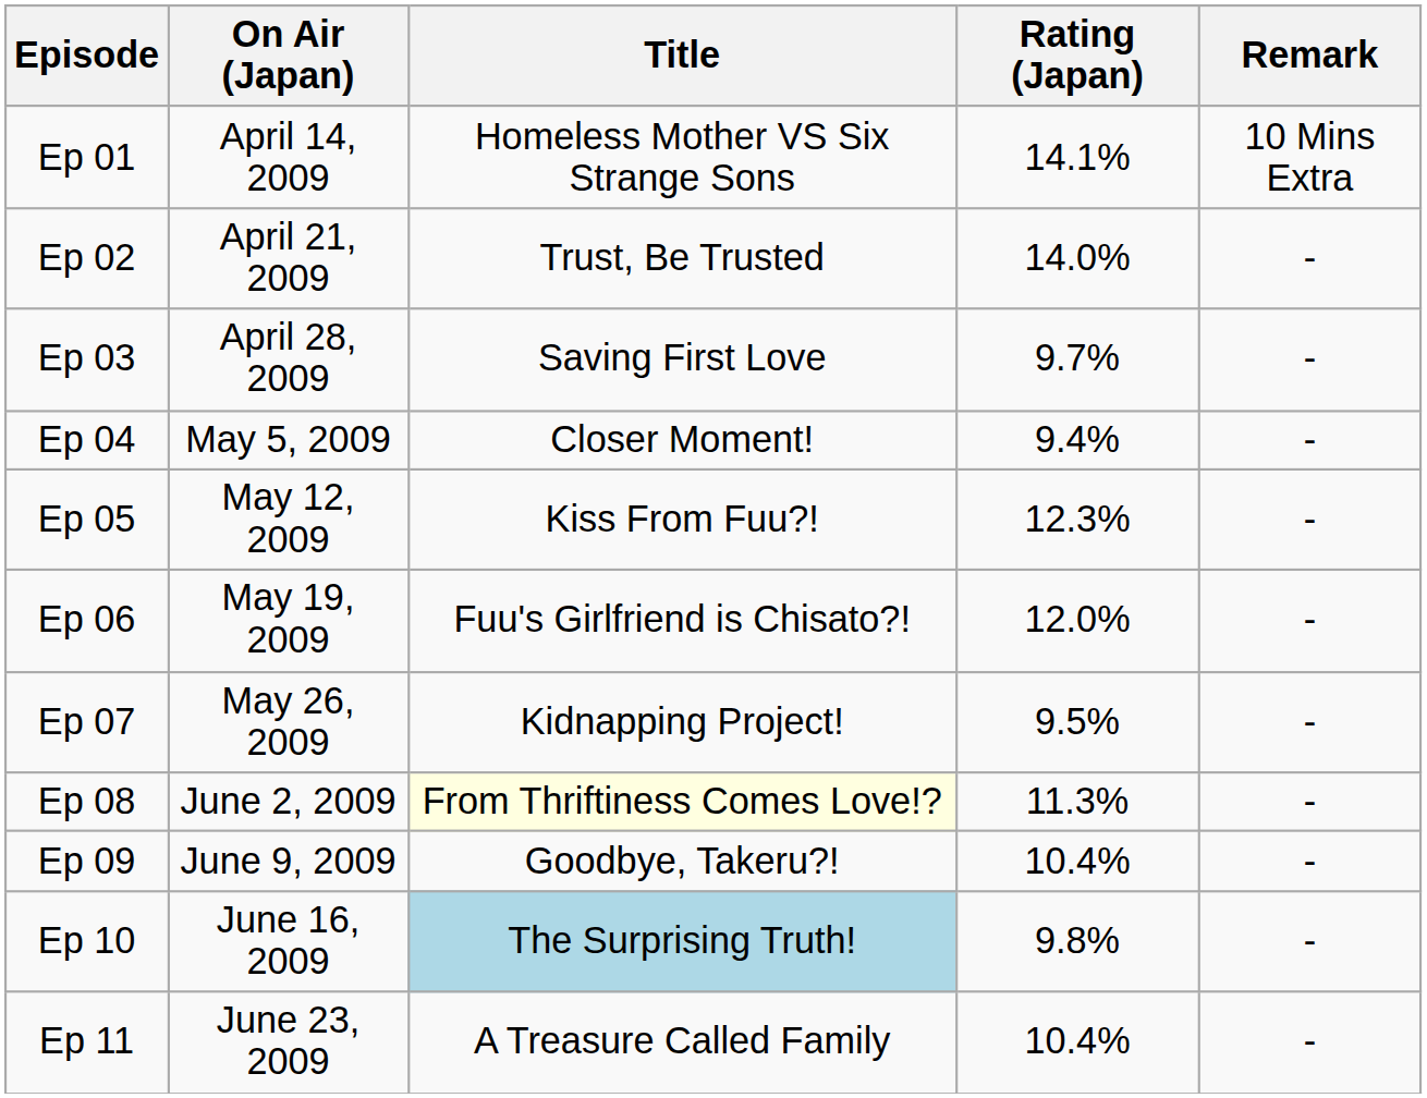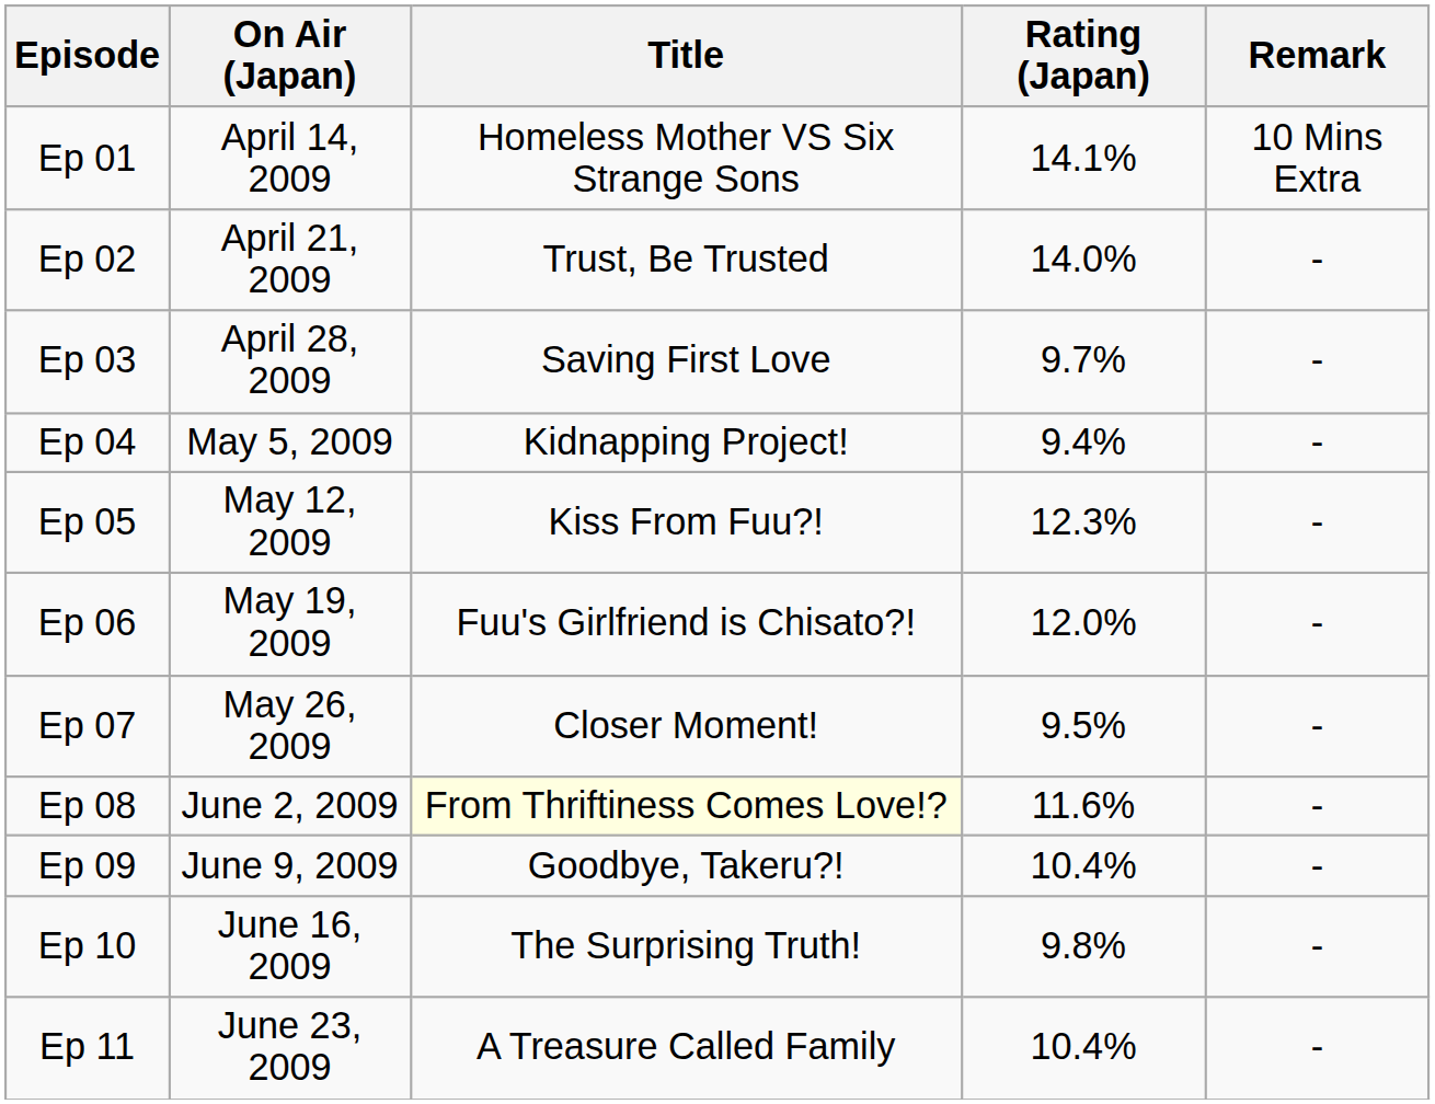Ep 04 | Title: Closer Moment! -> Kidnapping Project!
Ep 07 | Title: Kidnapping Project! -> Closer Moment!
Ep 08 | Rating (Japan): 11.3% -> 11.6%
Ep 10 | Title: lightblue background -> no background
